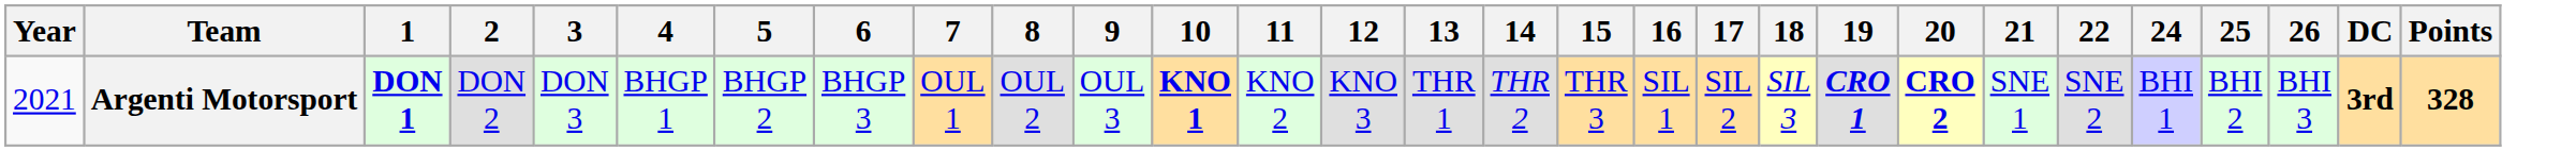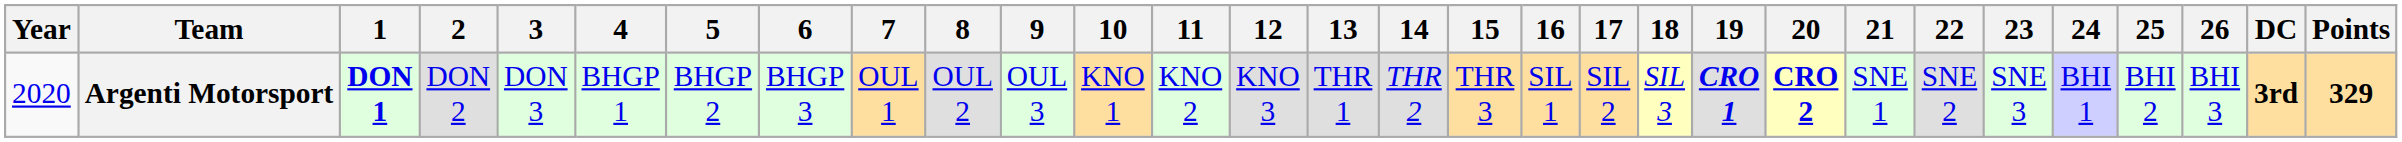+ column: 23 | SNE 3
Argenti Motorsport | Year: 2021 -> 2020
Argenti Motorsport | 10: bold -> normal
Argenti Motorsport | Points: 328 -> 329
